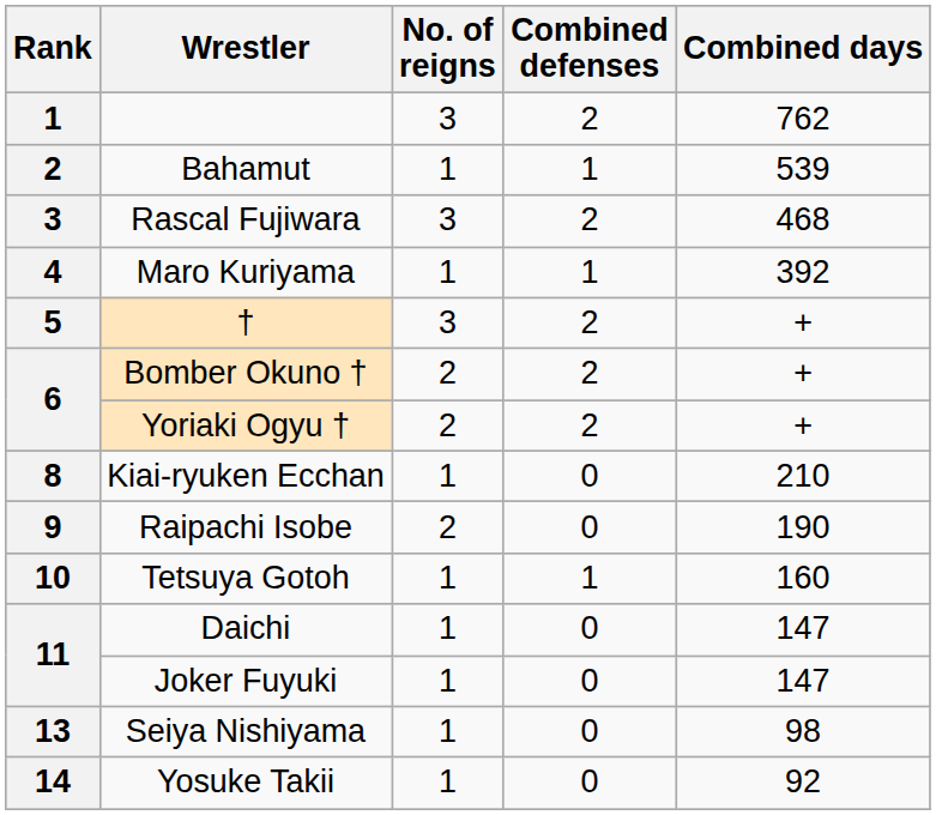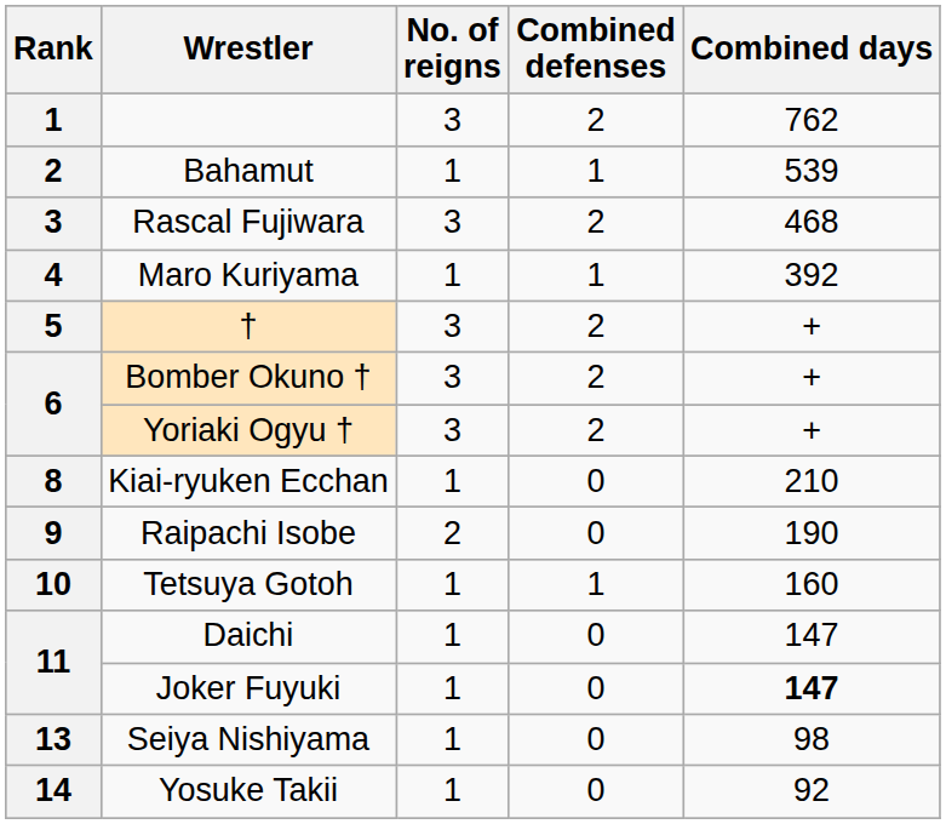Bomber Okuno † | No. of reigns: 2 -> 3
Yoriaki Ogyu † | No. of reigns: 2 -> 3
Joker Fuyuki | Combined days: normal -> bold
